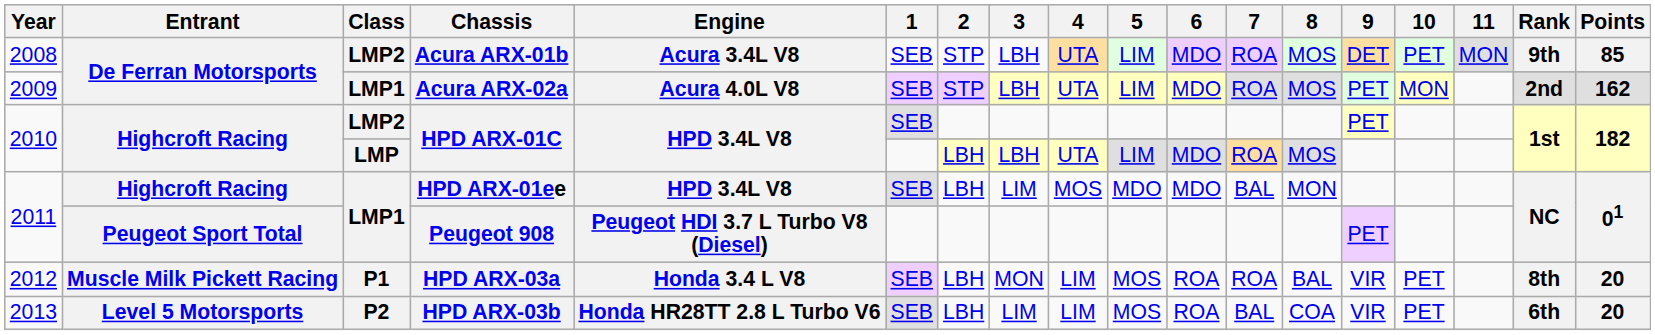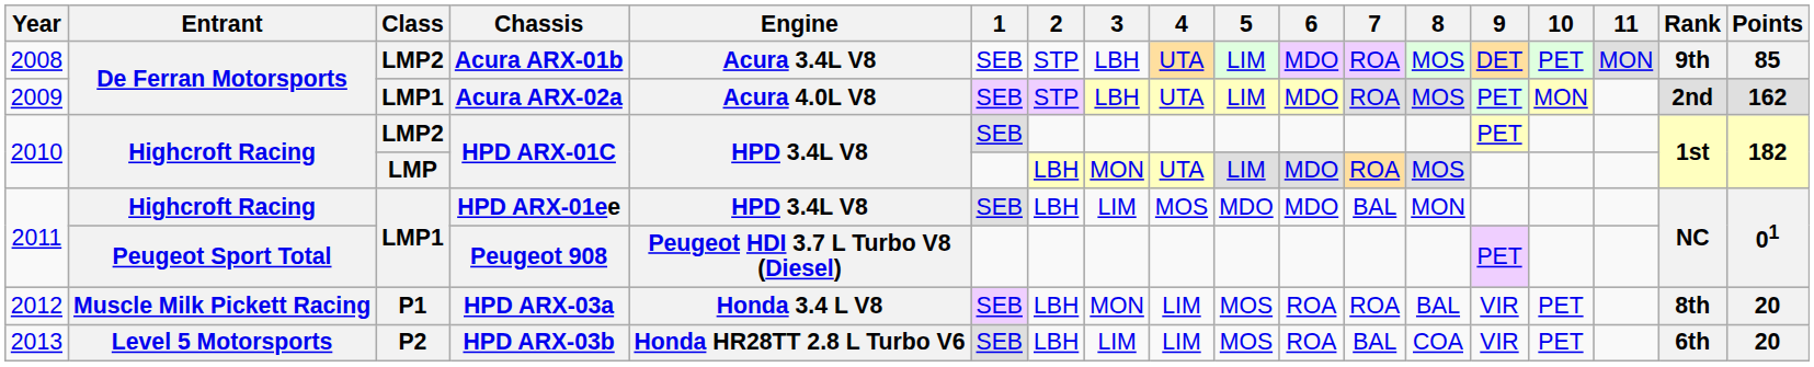LMP / HPD ARX-01C | 3: LBH -> MON
